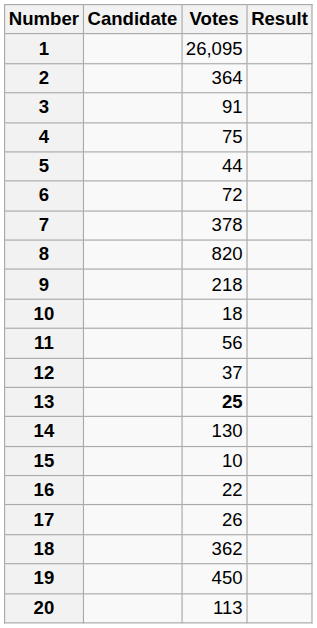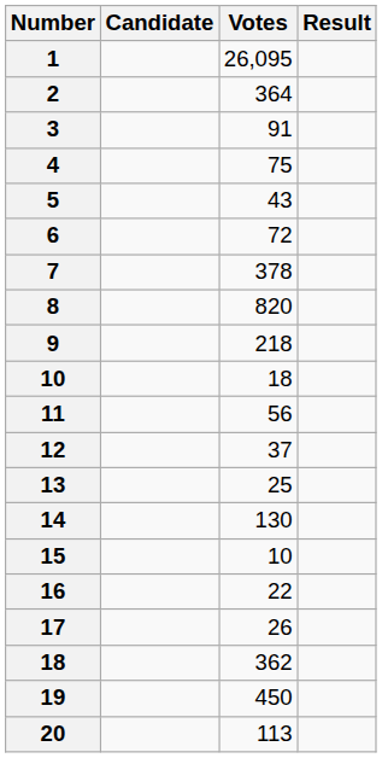5 | Votes: 44 -> 43
13 | Votes: bold -> normal
